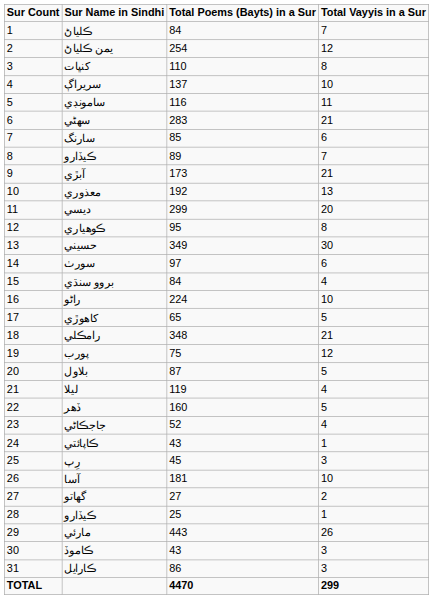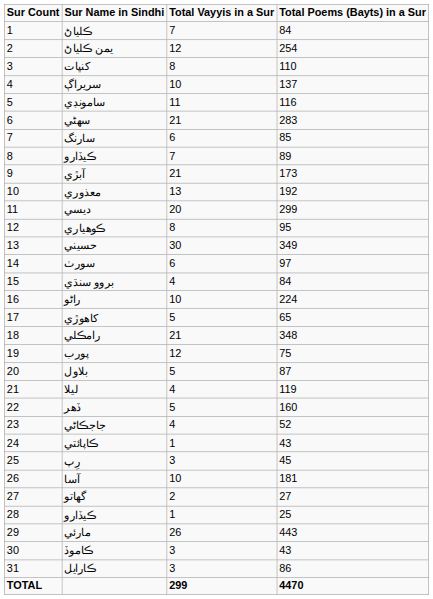columns swapped: Total Poems (Bayts) in a Sur <-> Total Vayyis in a Sur
